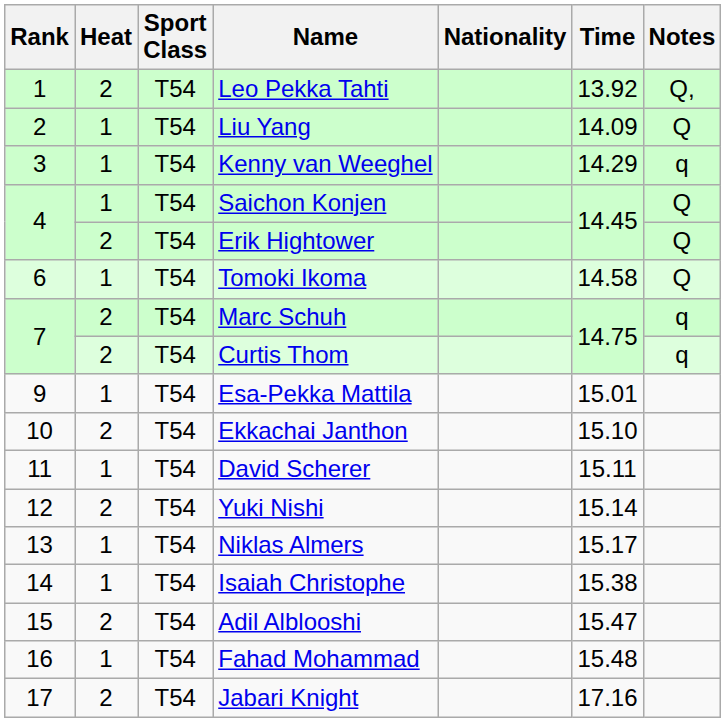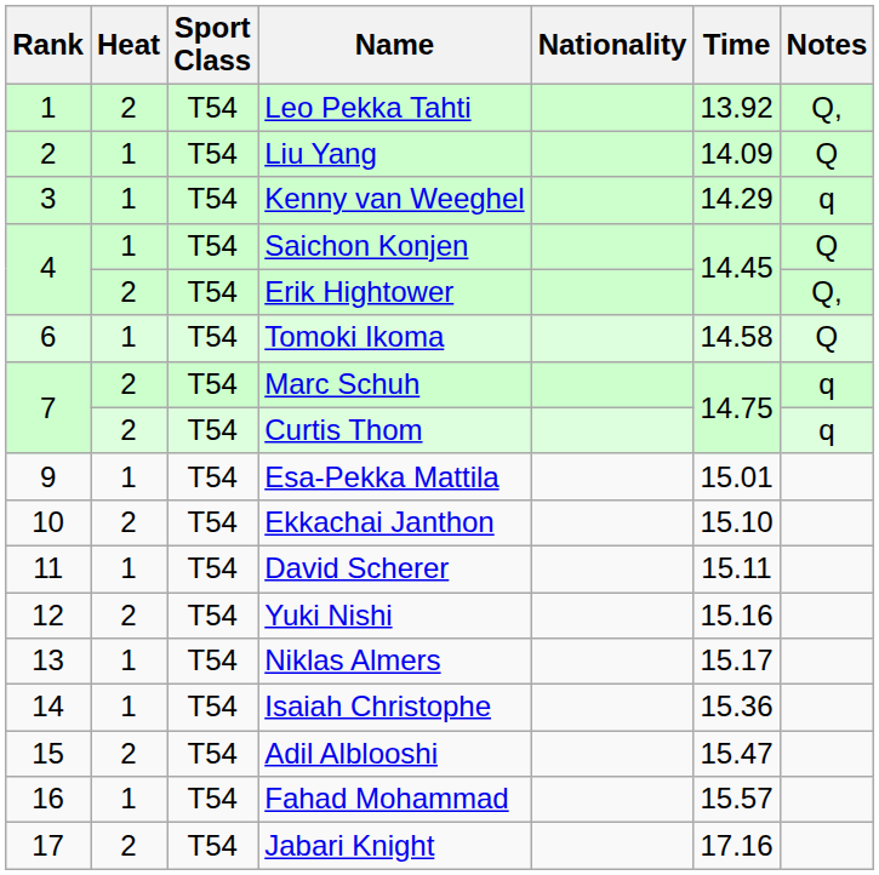Erik Hightower | Notes: Q -> Q,
Yuki Nishi | Time: 15.14 -> 15.16
Isaiah Christophe | Time: 15.38 -> 15.36
Fahad Mohammad | Time: 15.48 -> 15.57
